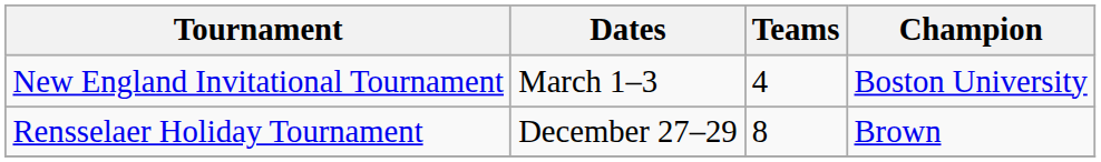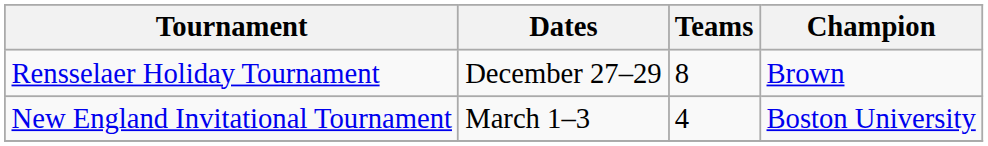rows swapped: Rensselaer Holiday Tournament <-> New England Invitational Tournament
